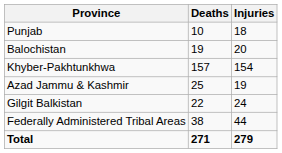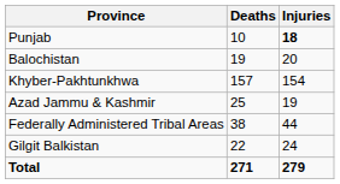Punjab | Injuries: normal -> bold
rows swapped: Gilgit Balkistan <-> Federally Administered Tribal Areas
